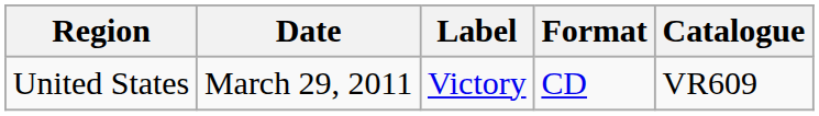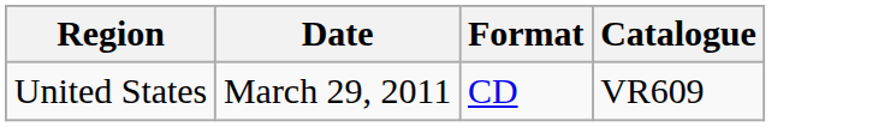- column: Label | Victory
